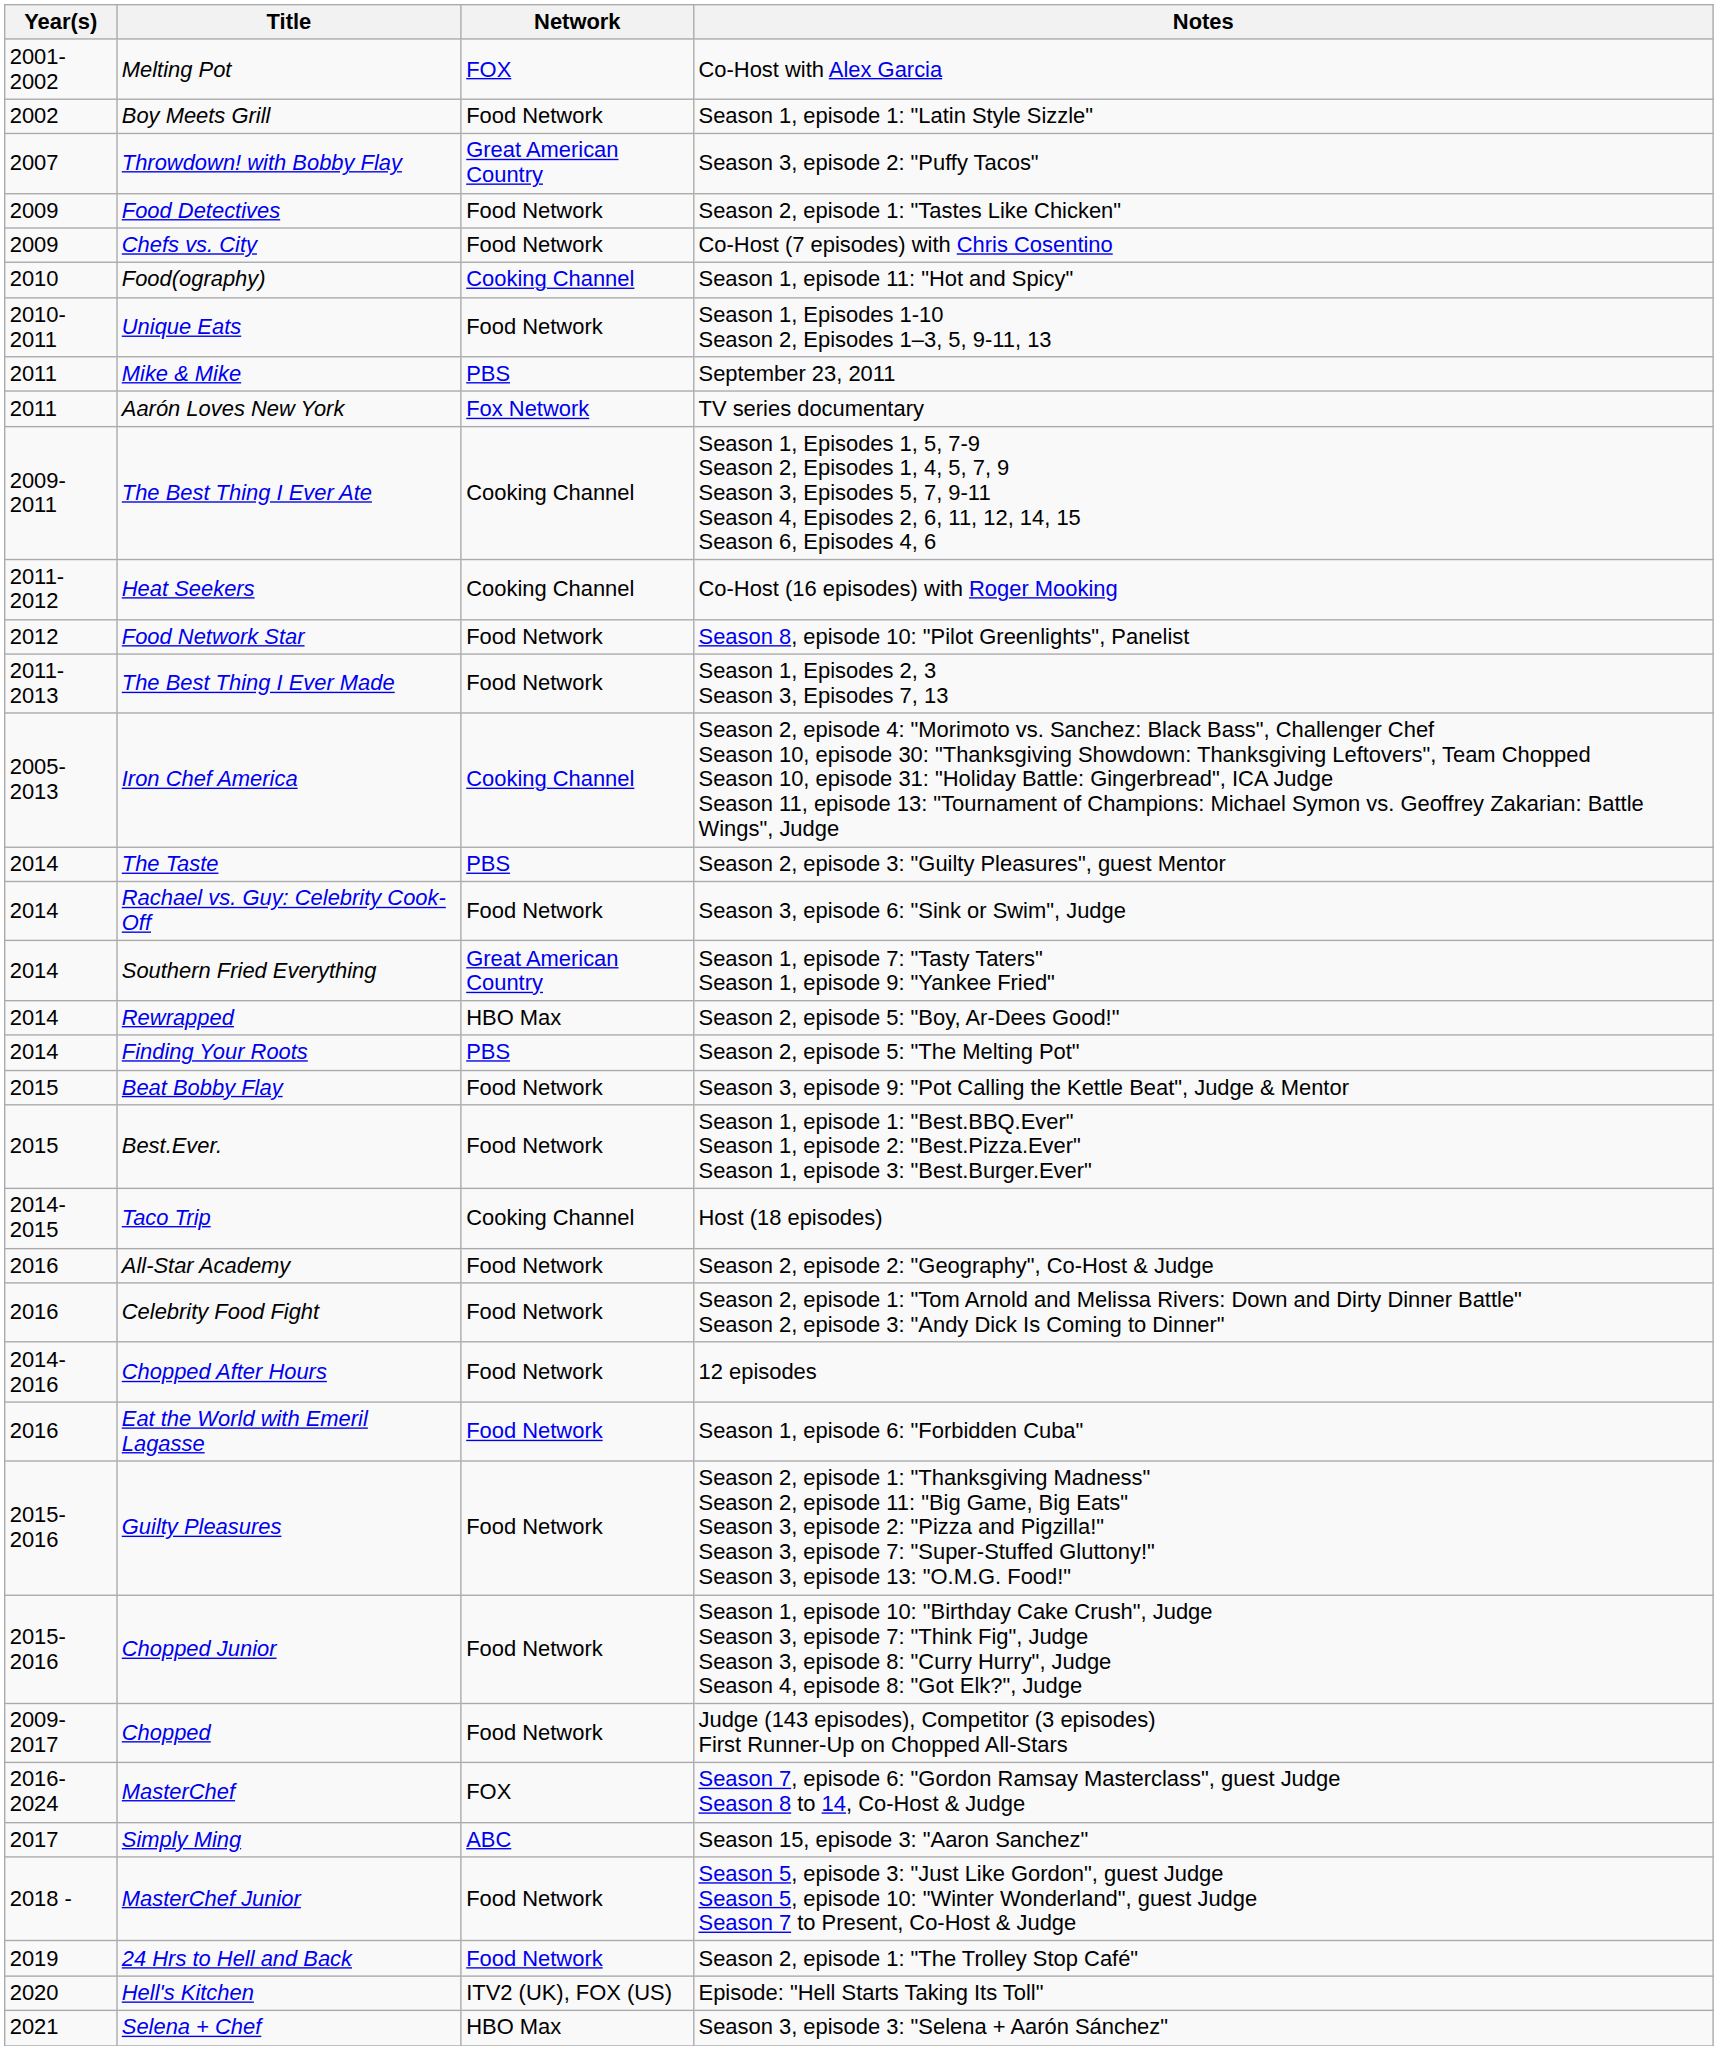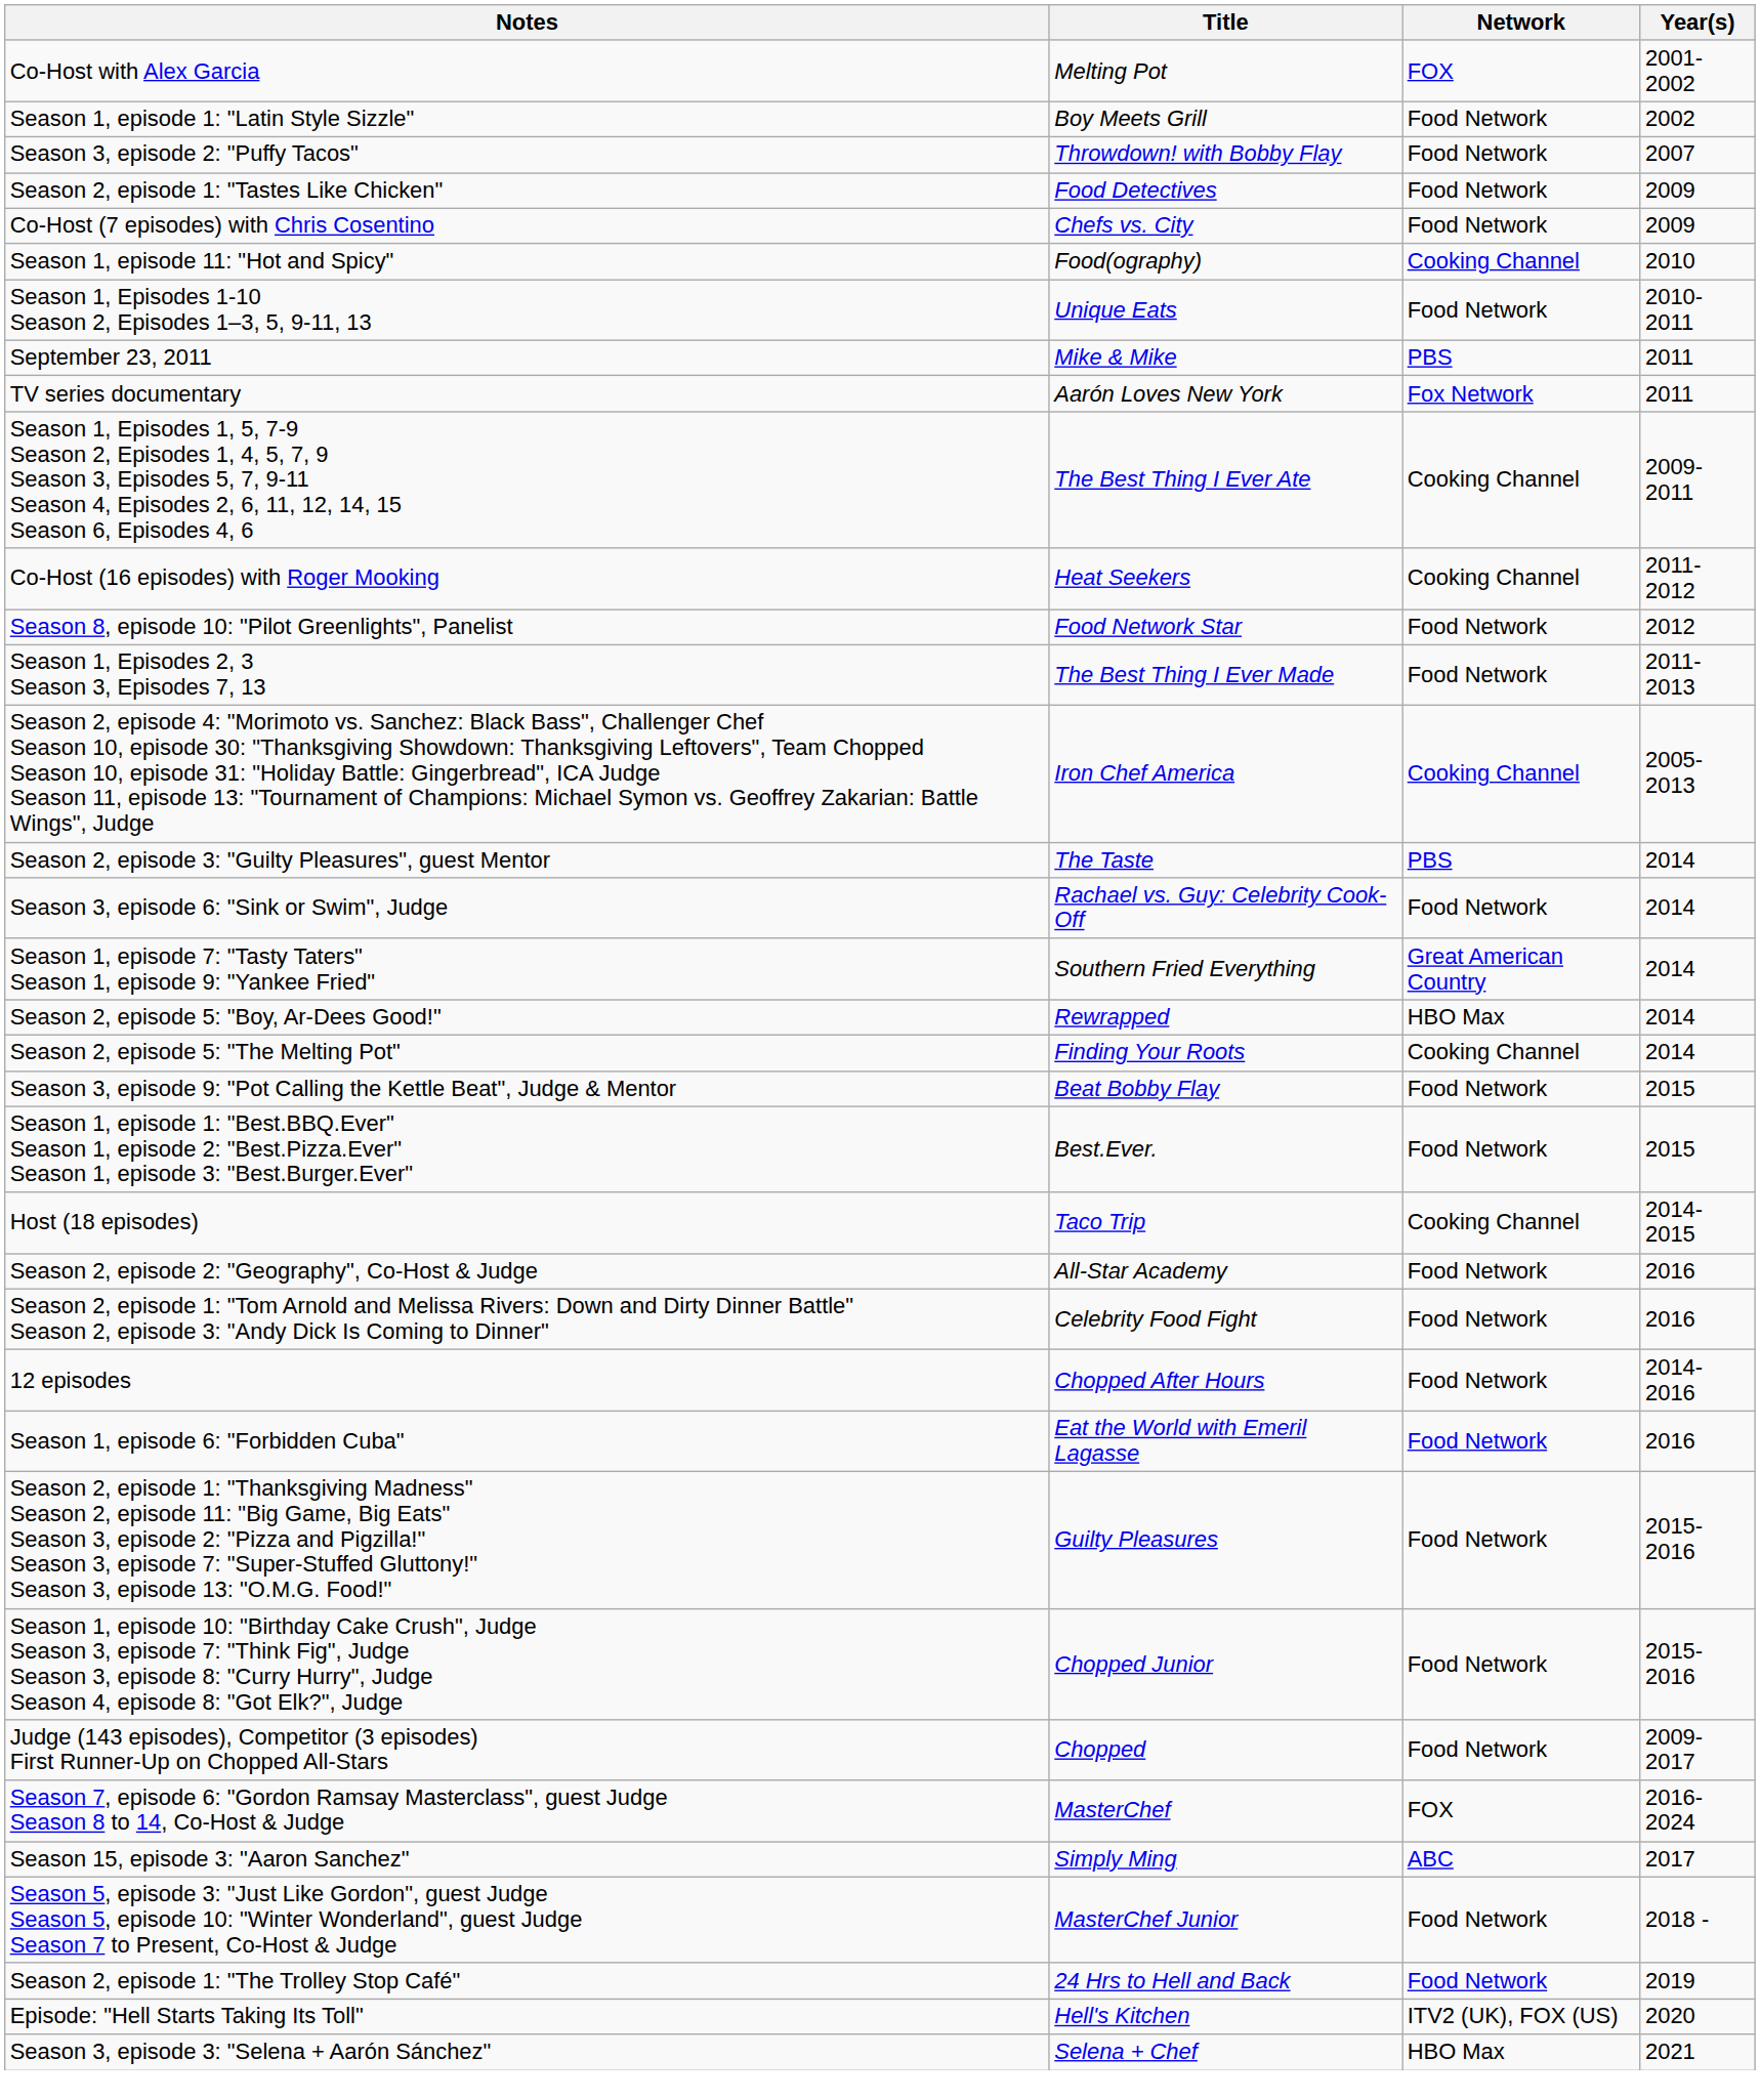columns swapped: Year(s) <-> Notes
Throwdown! with Bobby Flay | Network: Great American Country -> Food Network
Finding Your Roots | Network: PBS -> Cooking Channel
